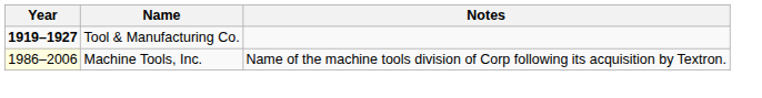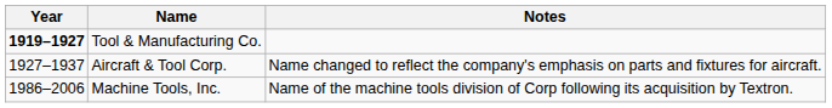+ row: 1927–1937 | Aircraft & Tool Corp. | Name changed to reflect the company's emphasis on parts and fixtures for aircraft.
Machine Tools, Inc. | Year: lightyellow background -> no background
